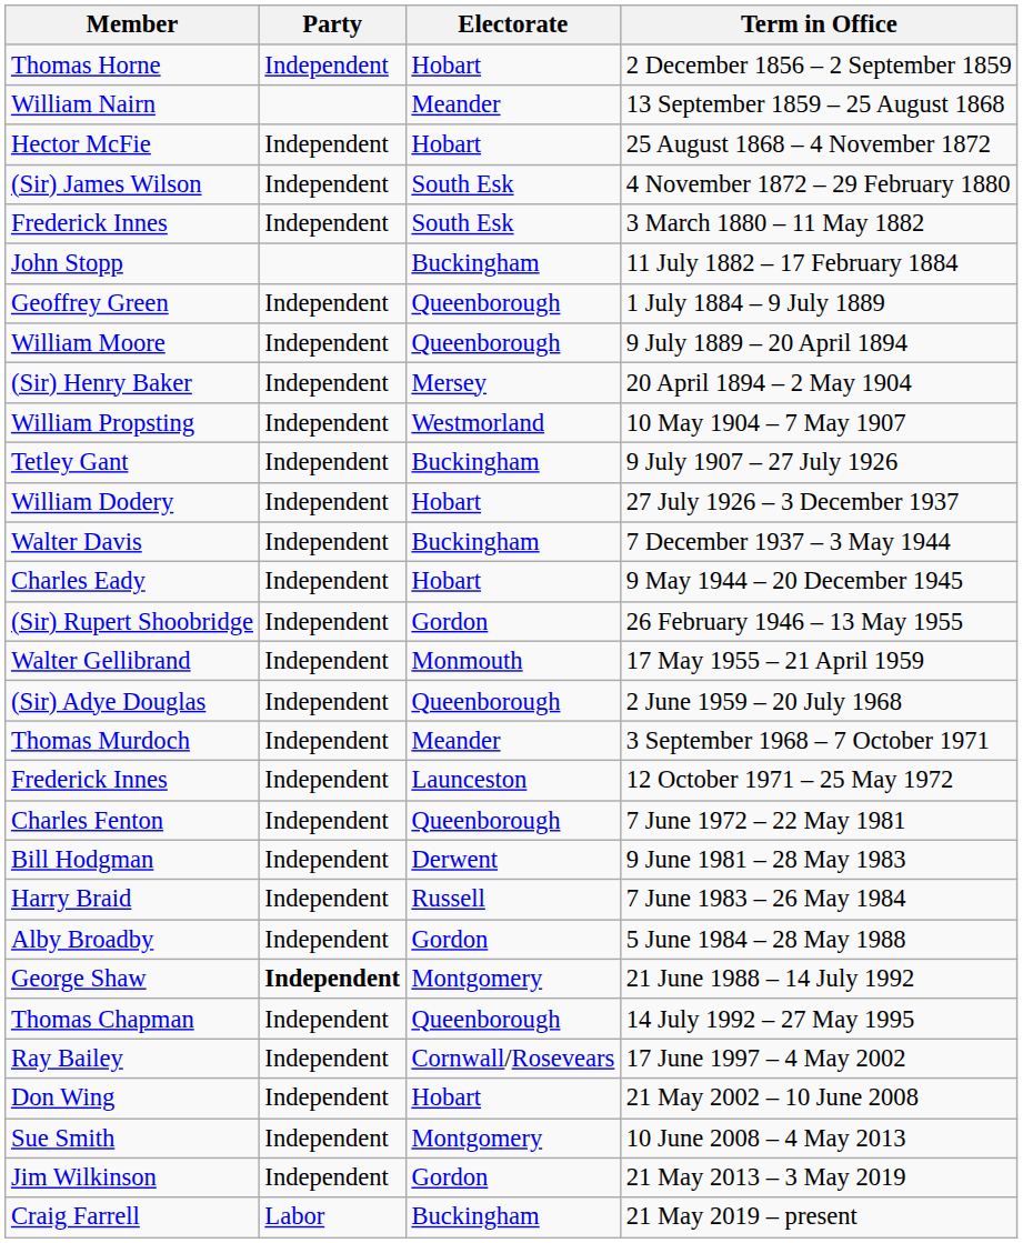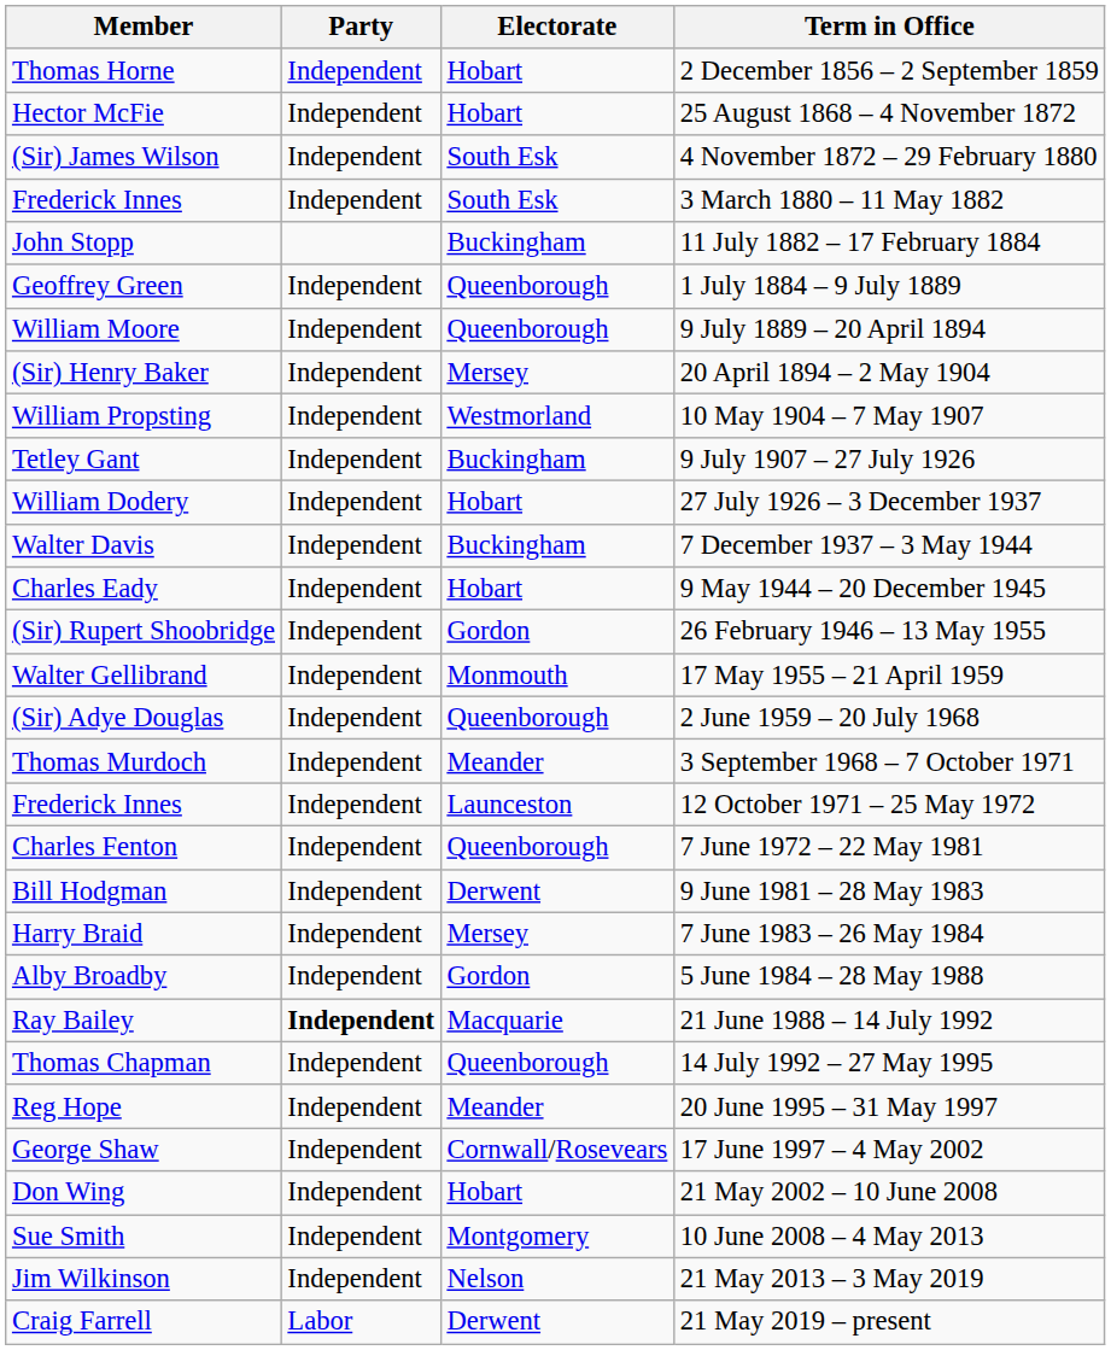- row: William Nairn | Meander | 13 September 1859 – 25 August 1868
7 June 1983 – 26 May 1984 | Electorate: Russell -> Mersey
21 June 1988 – 14 July 1992 | Member: George Shaw -> Ray Bailey
21 June 1988 – 14 July 1992 | Electorate: Montgomery -> Macquarie
+ row: Reg Hope | Independent | Meander | 20 June 1995 – 31 May 1997
17 June 1997 – 4 May 2002 | Member: Ray Bailey -> George Shaw
21 May 2013 – 3 May 2019 | Electorate: Gordon -> Nelson
21 May 2019 – present | Electorate: Buckingham -> Derwent
